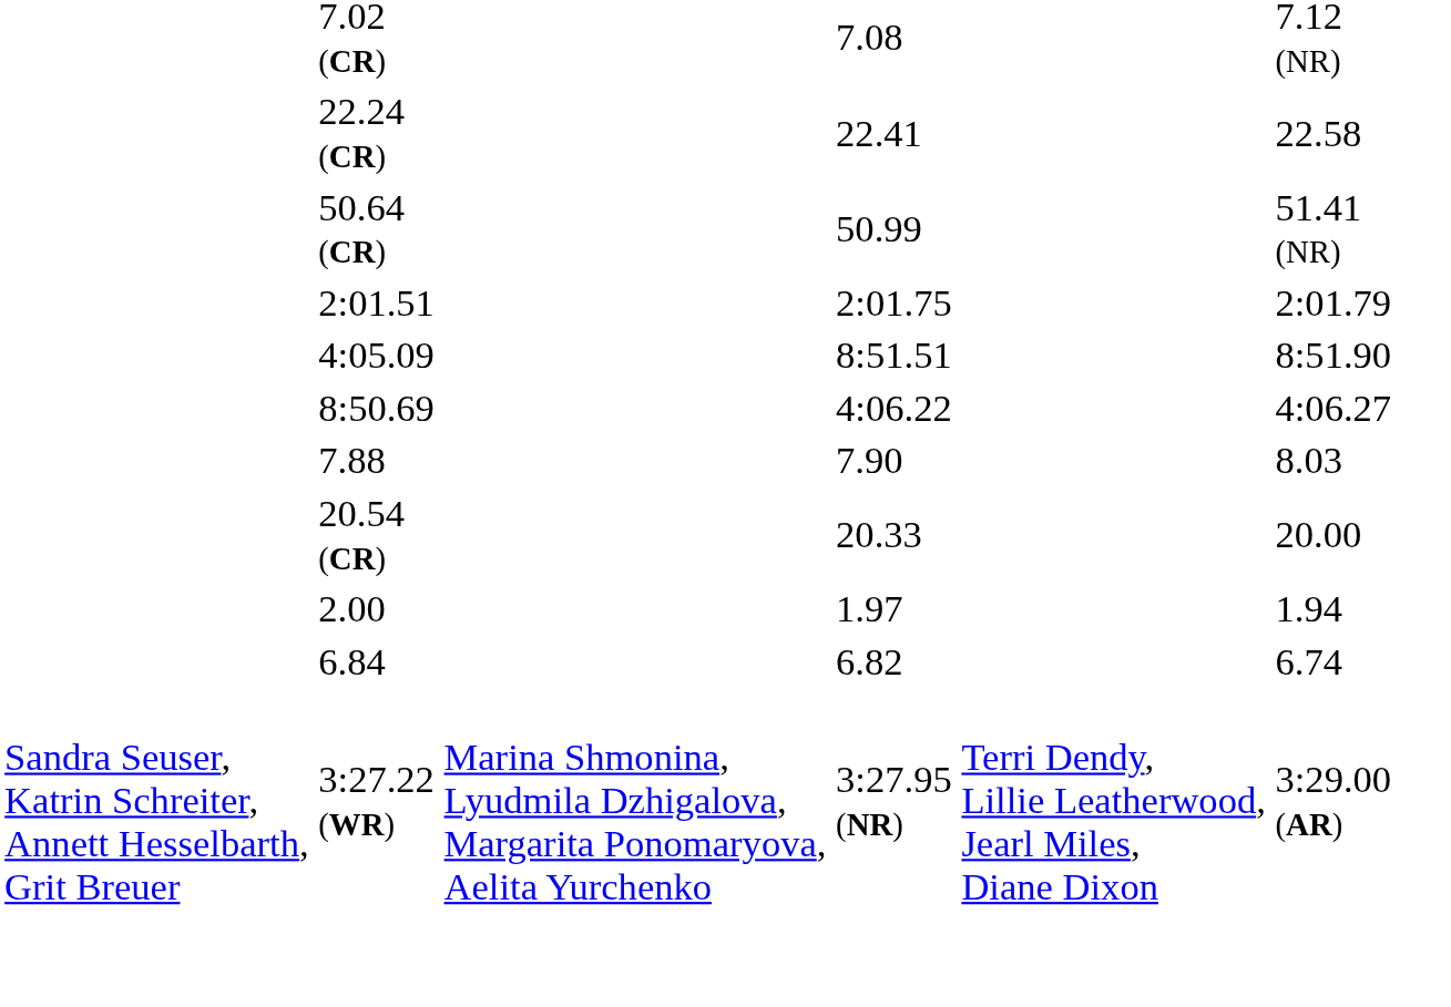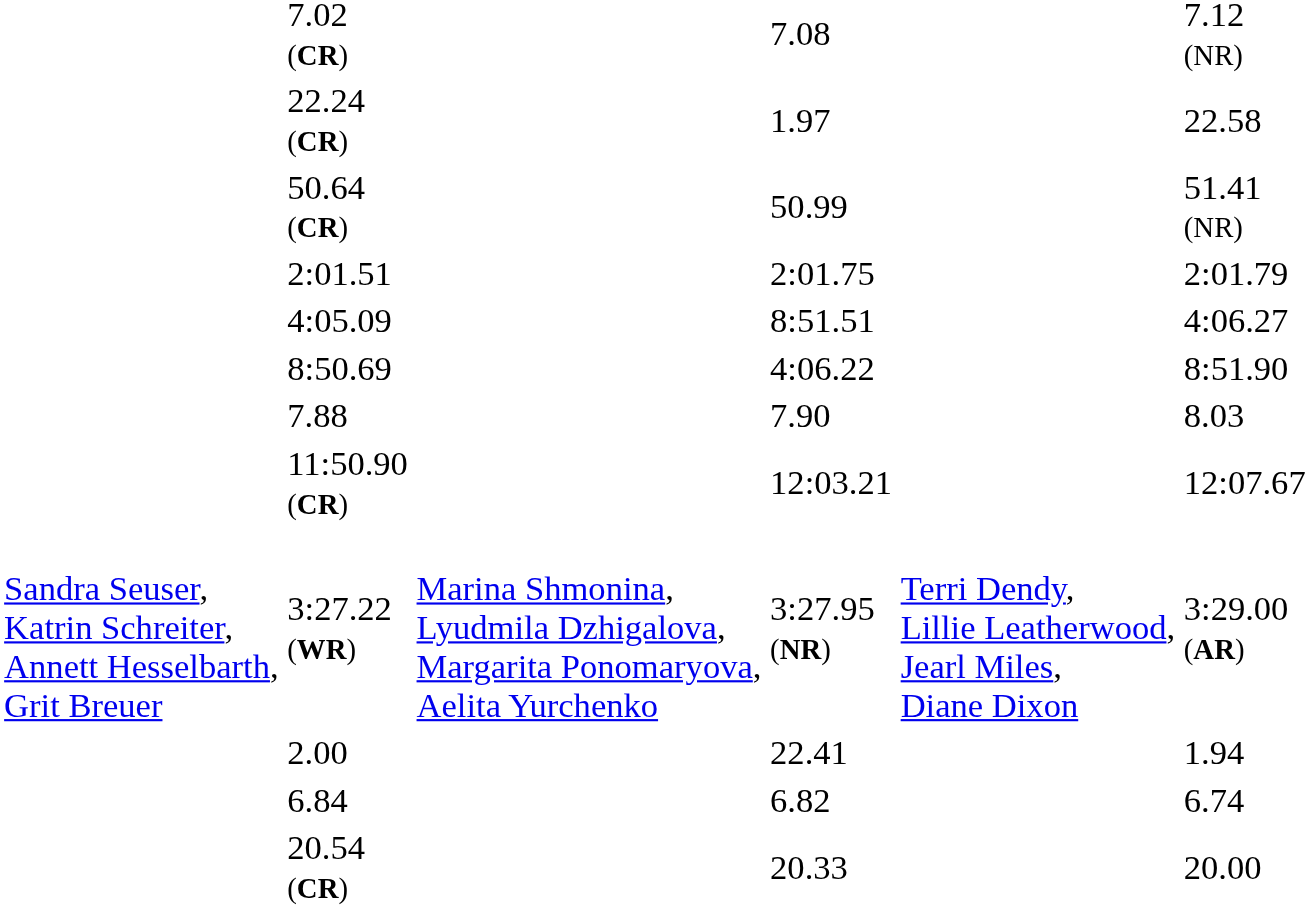22.24 (CR) | column 5: 22.41 -> 1.97
4:05.09 | column 7: 8:51.90 -> 4:06.27
8:50.69 | column 7: 4:06.27 -> 8:51.90
+ row: 11:50.90 (CR) | 12:03.21 | 12:07.67
rows swapped: 3:27.22 (WR) <-> 20.54 (CR)
2.00 | column 5: 1.97 -> 22.41
